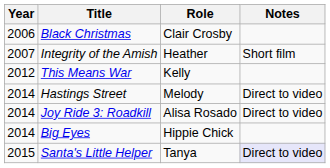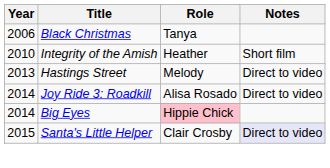Black Christmas | Role: Clair Crosby -> Tanya
Integrity of the Amish | Year: 2007 -> 2010
- row: 2012 | This Means War | Kelly
Hastings Street | Year: 2014 -> 2013
Big Eyes | Role: no background -> pink background
Santa's Little Helper | Role: Tanya -> Clair Crosby
